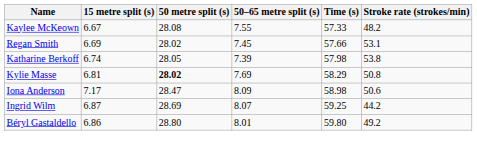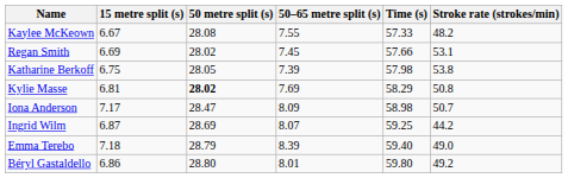Katharine Berkoff | 15 metre split (s): 6.74 -> 6.75
Iona Anderson | Stroke rate (strokes/min): 50.6 -> 50.7
+ row: Emma Terebo | 7.18 | 28.79 | 8.39 | 59.40 | 49.0
